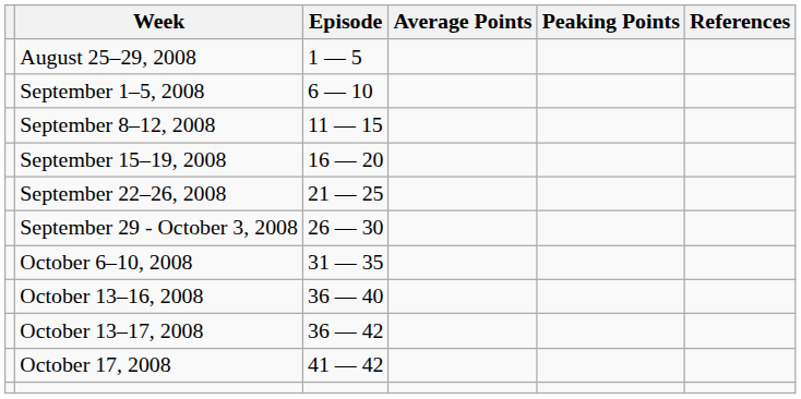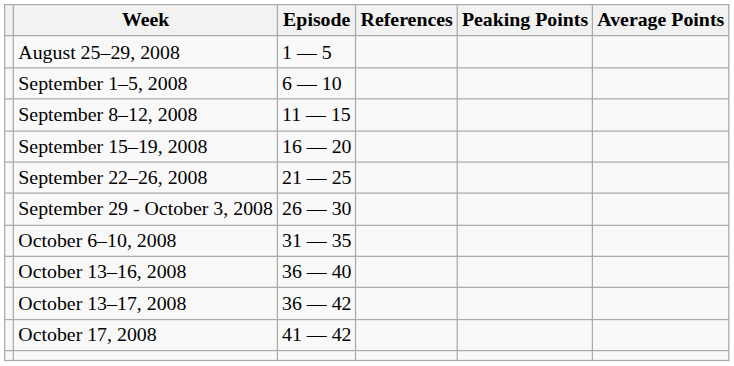columns swapped: Average Points <-> References
